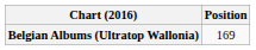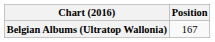Belgian Albums (Ultratop Wallonia) | Position: 169 -> 167
